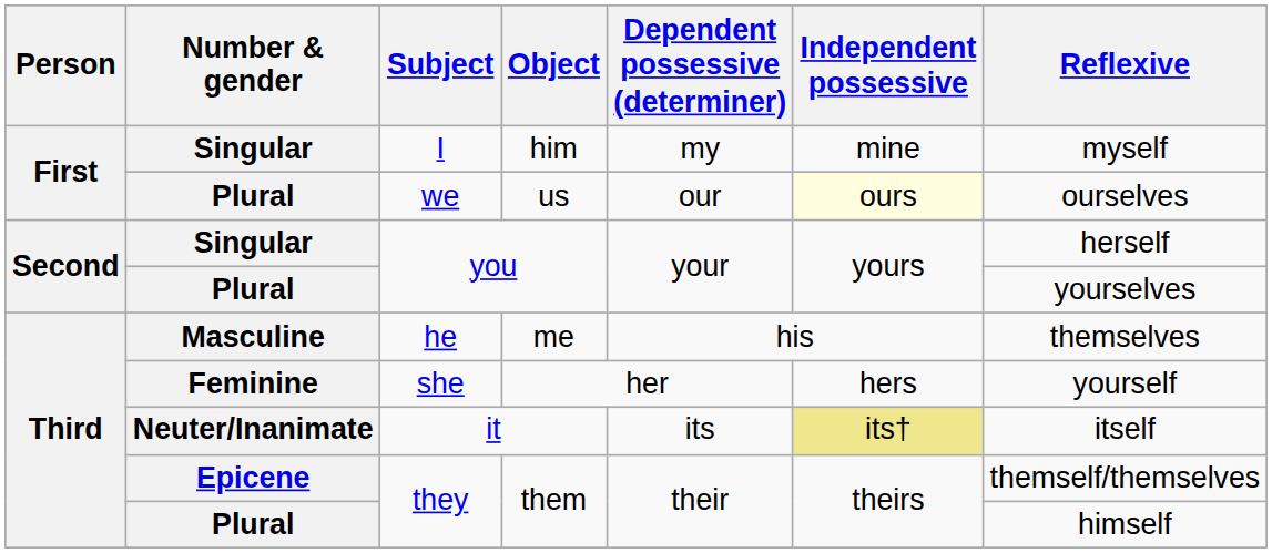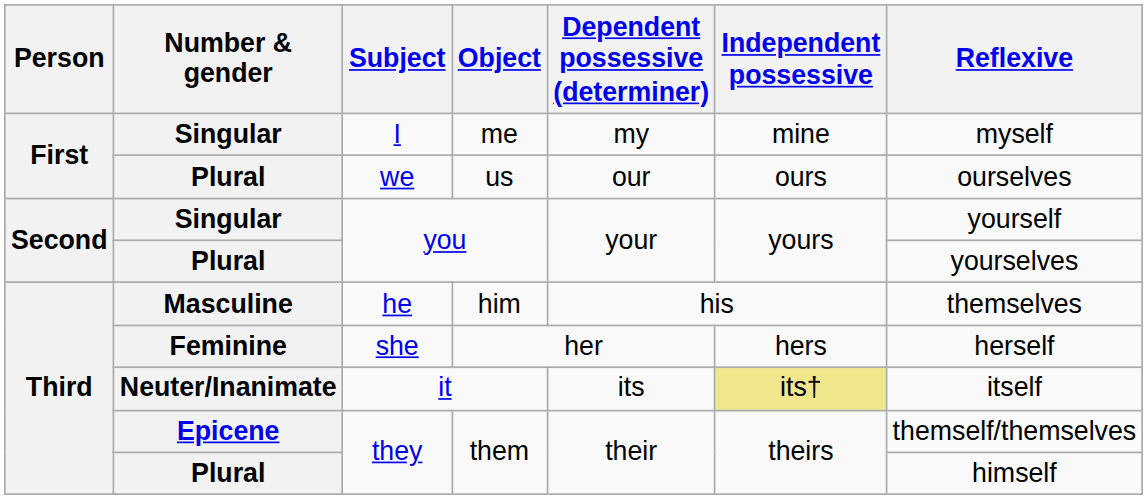I | Object: him -> me
we | Independent possessive: lightyellow background -> no background
Singular / you | Reflexive: herself -> yourself
he | Object: me -> him
she | Reflexive: yourself -> herself
